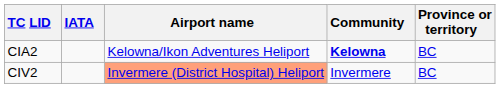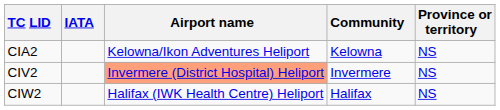CIA2 | Community: bold -> normal
CIA2 | Province or territory: BC -> NS
CIV2 | Province or territory: BC -> NS
+ row: CIW2 | Halifax (IWK Health Centre) Heliport | Halifax | NS
